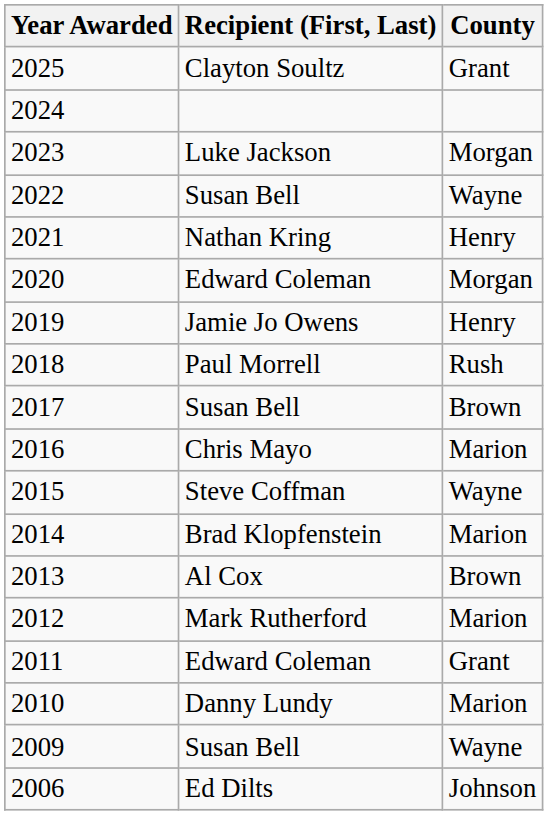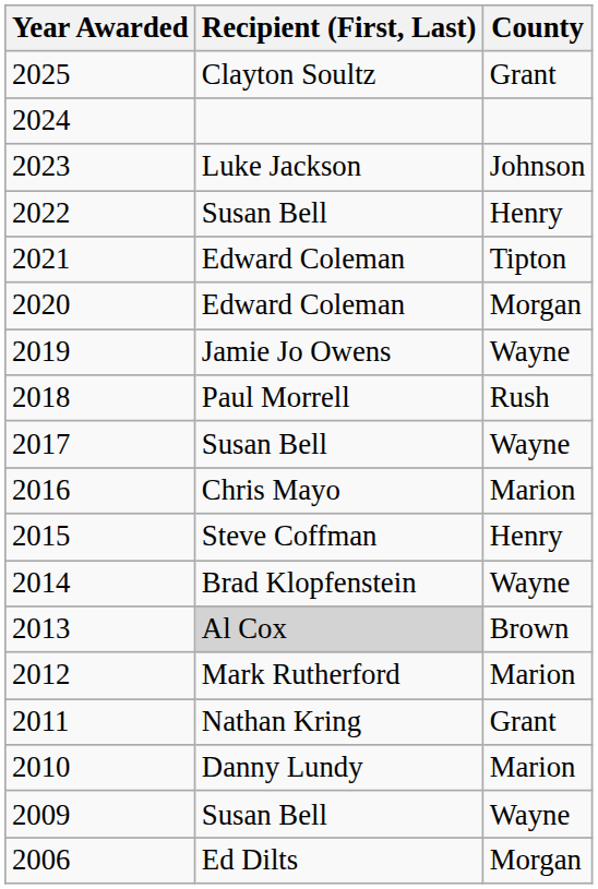2023 | County: Morgan -> Johnson
2022 | County: Wayne -> Henry
2021 | Recipient (First, Last): Nathan Kring -> Edward Coleman
2021 | County: Henry -> Tipton
2019 | County: Henry -> Wayne
2017 | County: Brown -> Wayne
2015 | County: Wayne -> Henry
2014 | County: Marion -> Wayne
2013 | Recipient (First, Last): no background -> lightgrey background
2011 | Recipient (First, Last): Edward Coleman -> Nathan Kring
2006 | County: Johnson -> Morgan
